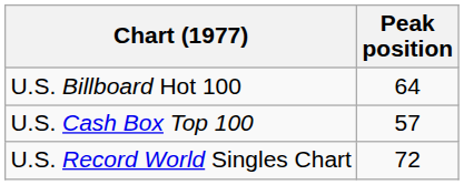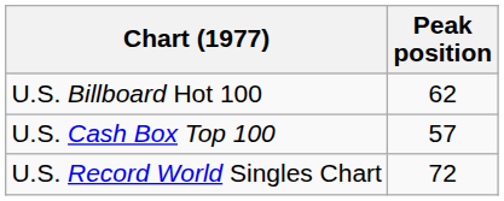U.S. Billboard Hot 100 | Peak position: 64 -> 62
